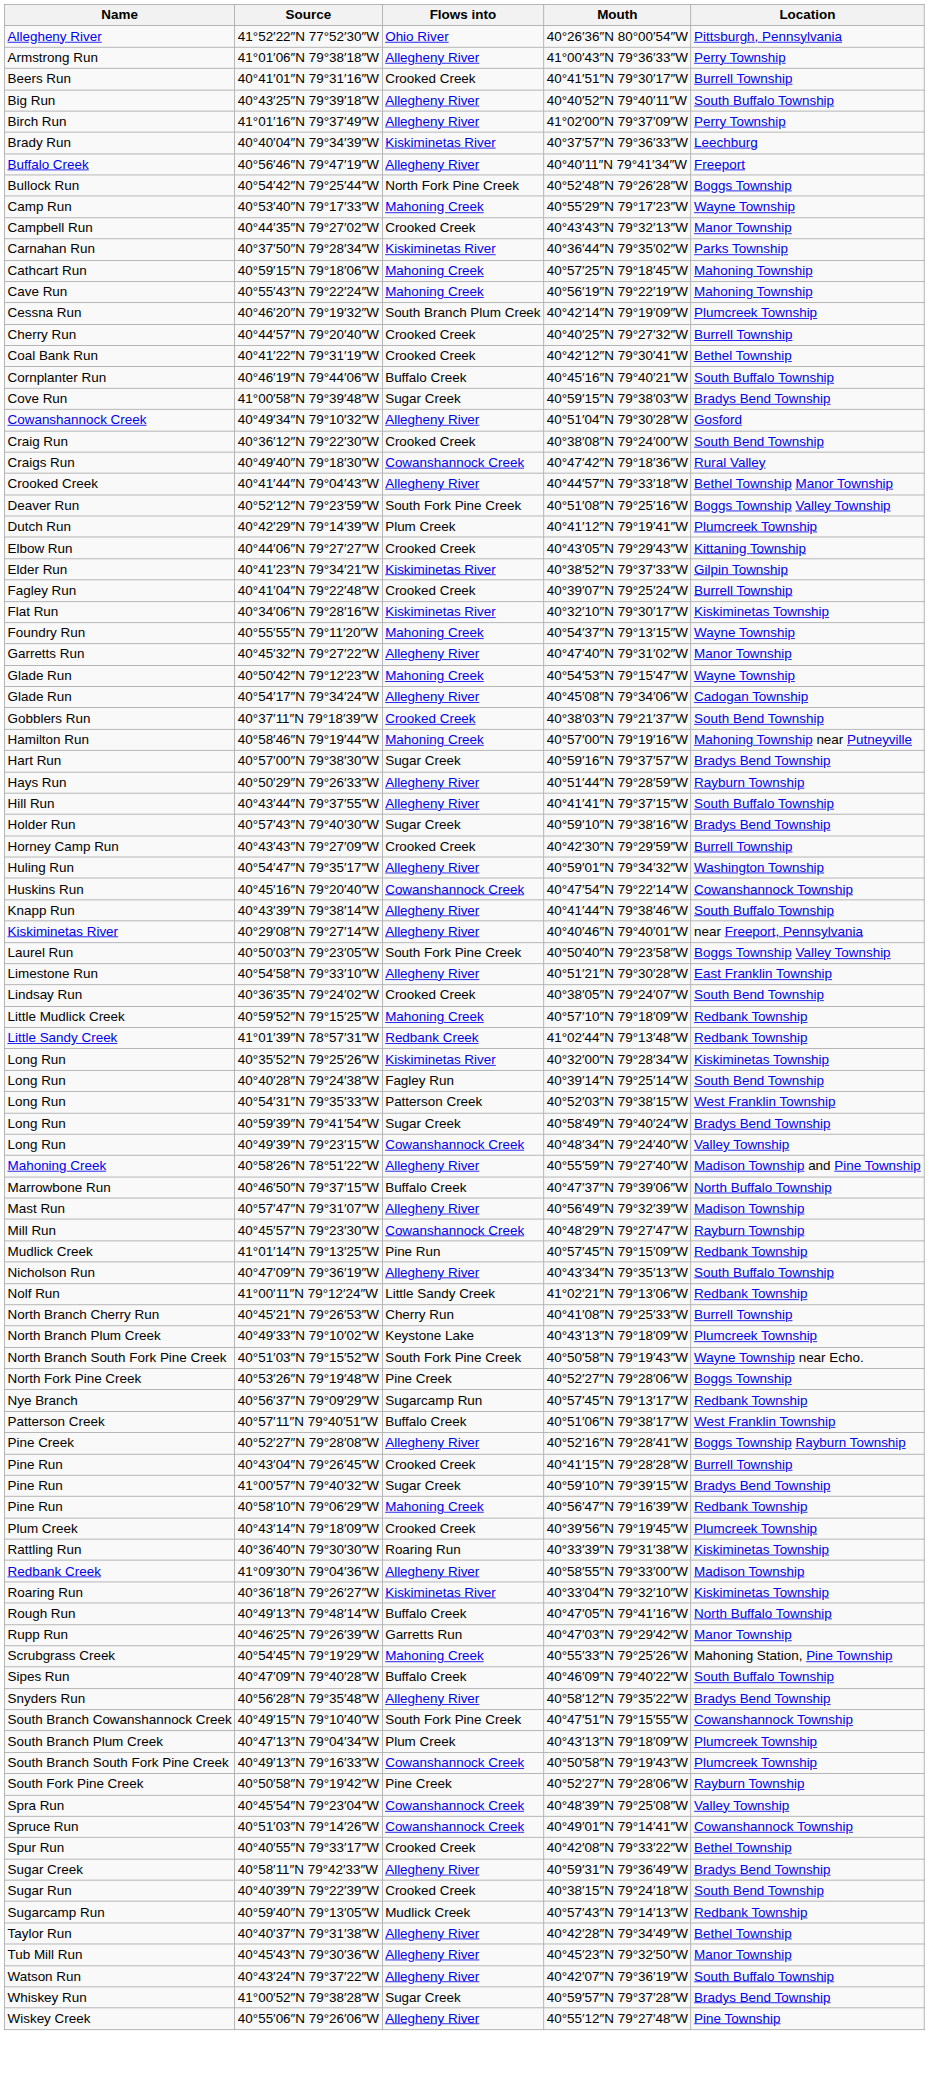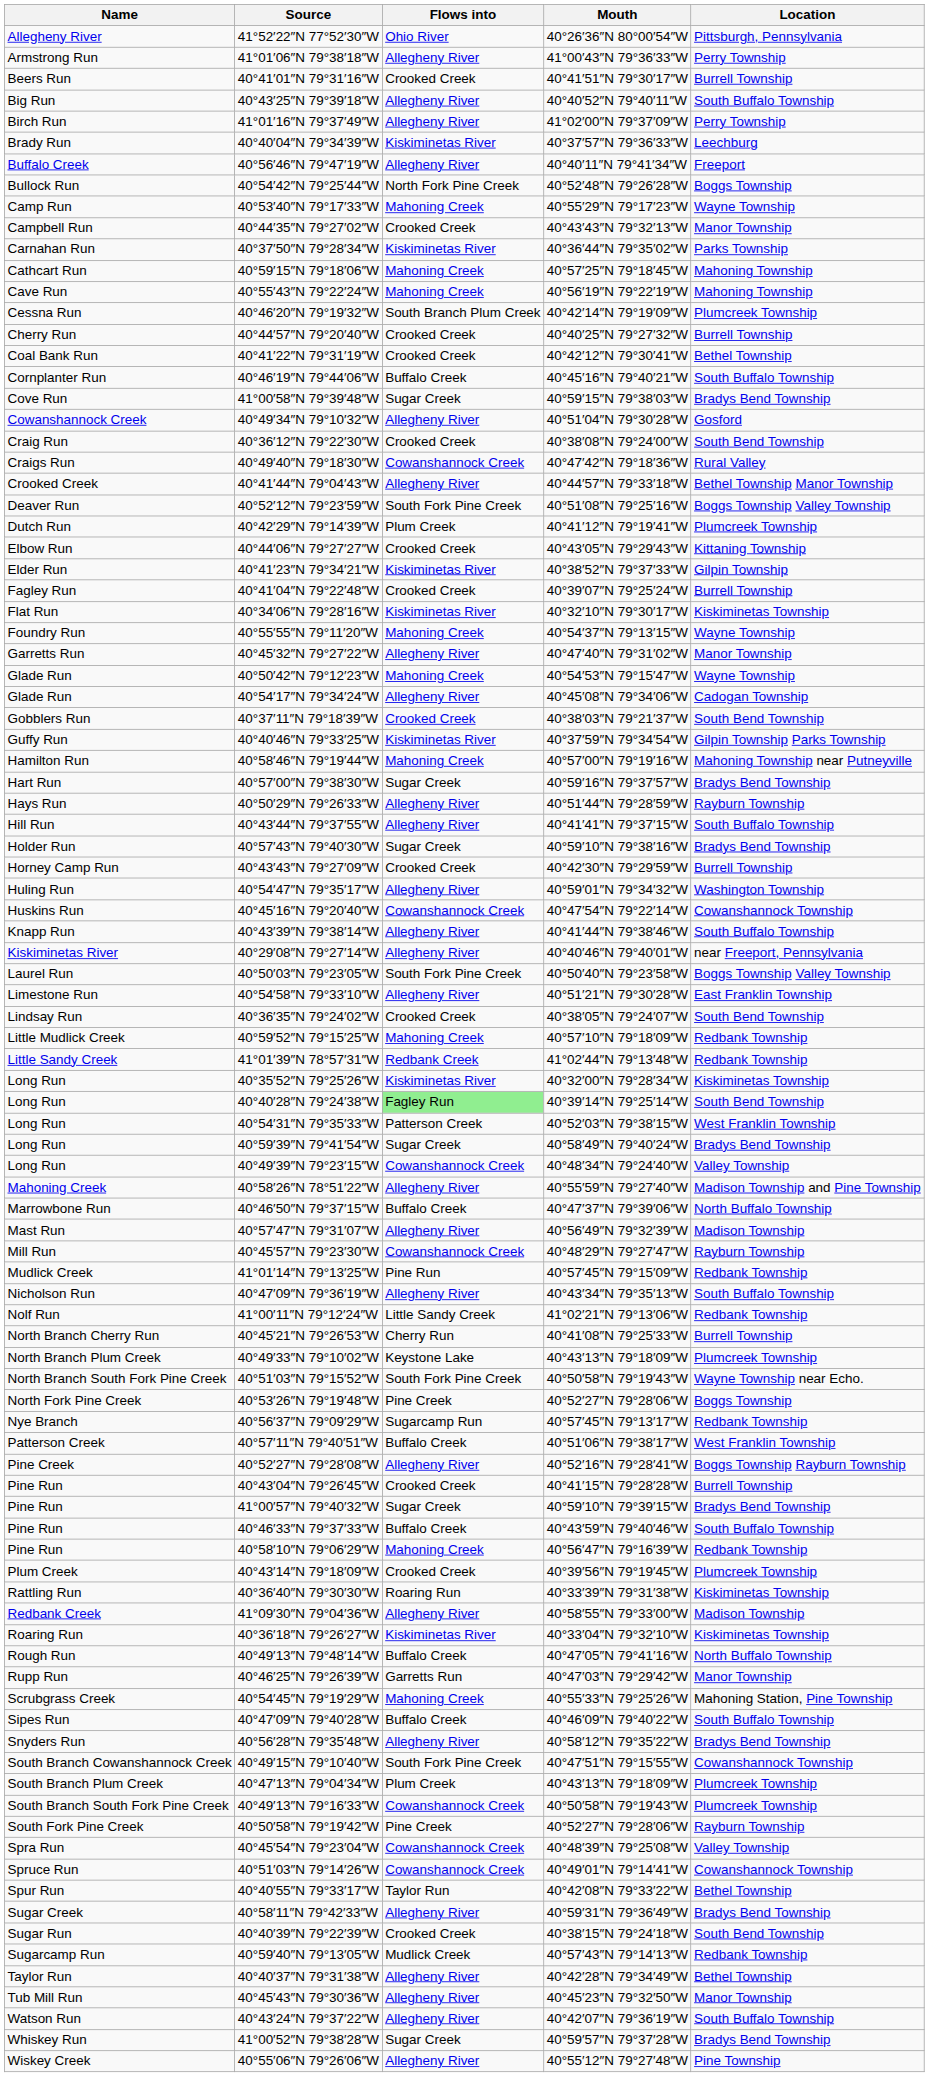+ row: Guffy Run | 40°40′46″N 79°33′25″W | Kiskiminetas River | 40°37′59″N 79°34′54″W | Gilpin Township Parks Township
40°40′28″N 79°24′38″W | Flows into: no background -> lightgreen background
+ row: Pine Run | 40°46′33″N 79°37′33″W | Buffalo Creek | 40°43′59″N 79°40′46″W | South Buffalo Township
40°40′55″N 79°33′17″W | Flows into: Crooked Creek -> Taylor Run
